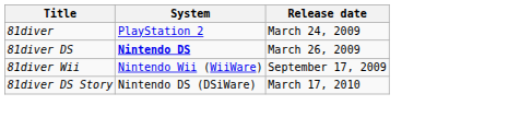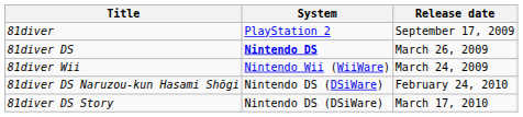81diver | Release date: March 24, 2009 -> September 17, 2009
81diver Wii | Release date: September 17, 2009 -> March 24, 2009
+ row: 81diver DS Naruzou-kun Hasami Shōgi | Nintendo DS (DSiWare) | February 24, 2010
